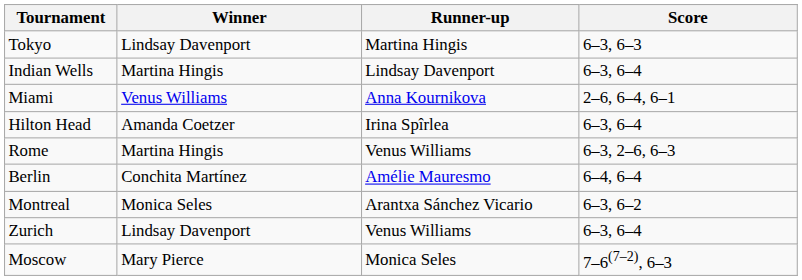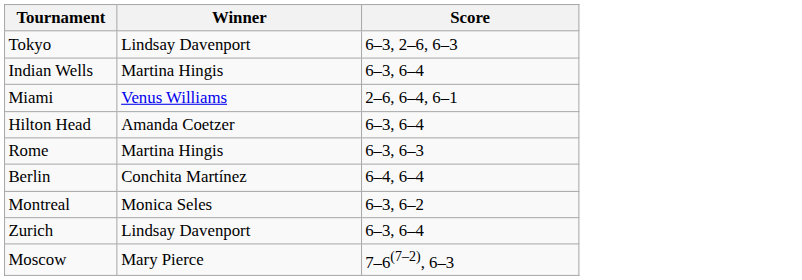- column: Runner-up | Martina Hingis | Lindsay Davenport | Anna Kournikova | Irina Spîrlea | Venus Williams | Amélie Mauresmo | Arantxa Sánchez Vicario | Venus Williams | Monica Seles
Tokyo | Score: 6–3, 6–3 -> 6–3, 2–6, 6–3
Rome | Score: 6–3, 2–6, 6–3 -> 6–3, 6–3
